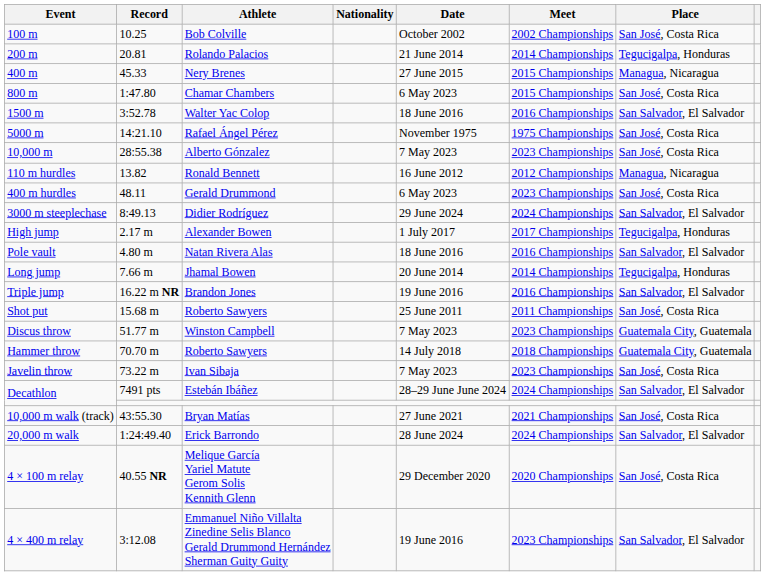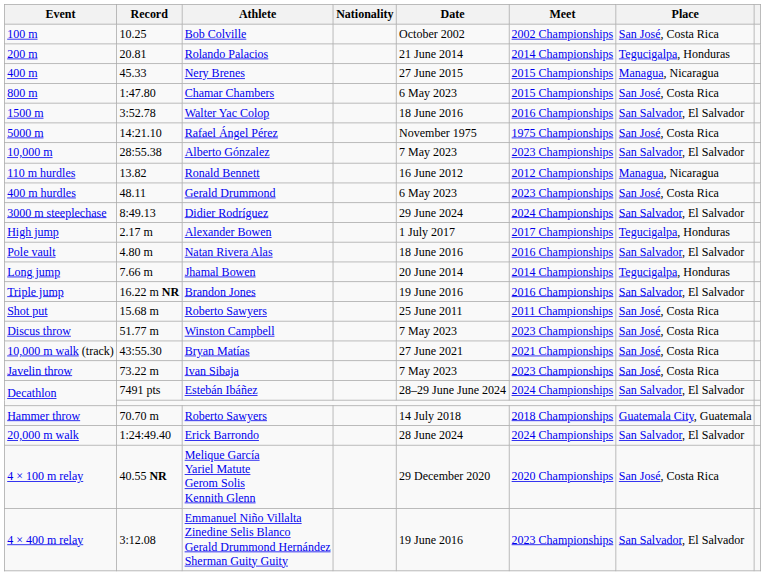10,000 m | Place: San José, Costa Rica -> San Salvador, El Salvador
Discus throw | Place: Guatemala City, Guatemala -> San José, Costa Rica
rows swapped: Hammer throw <-> 10,000 m walk (track)
